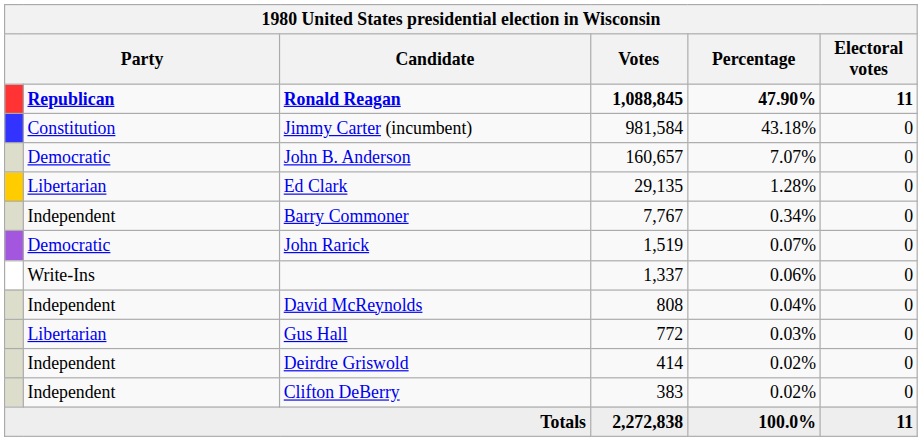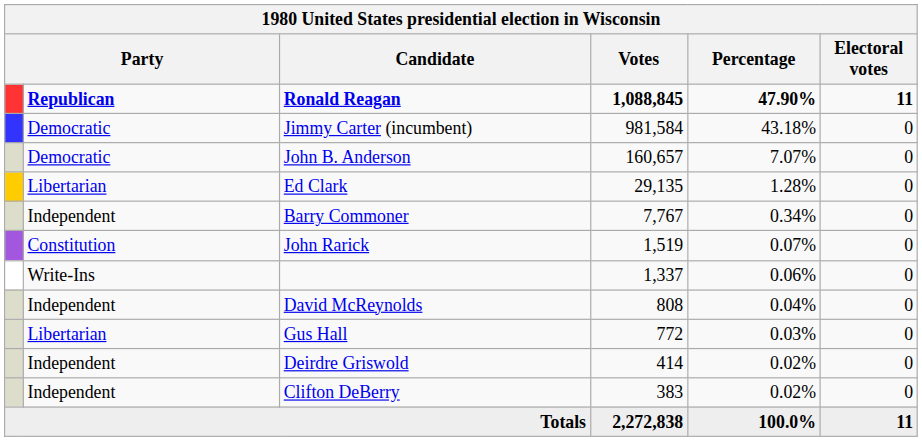Jimmy Carter (incumbent) | column 2: Constitution -> Democratic
John Rarick | column 2: Democratic -> Constitution
